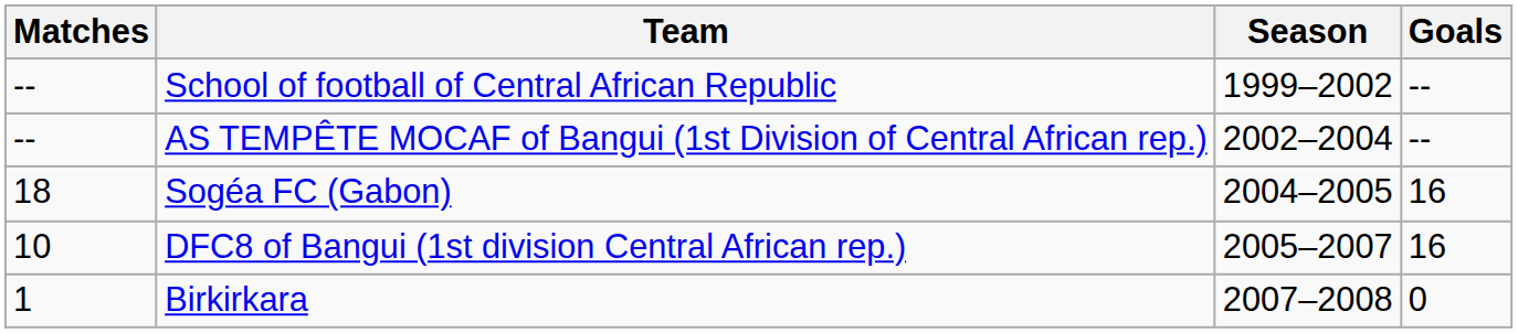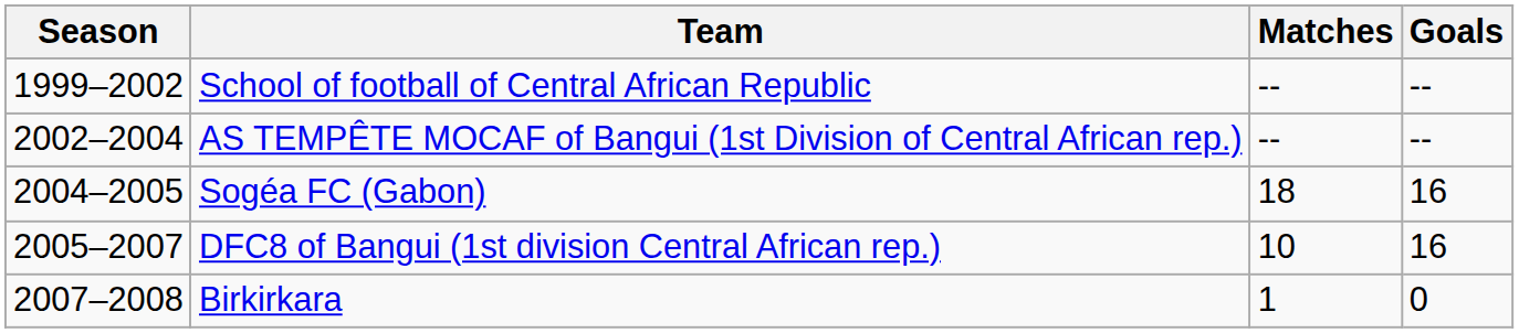columns swapped: Season <-> Matches
